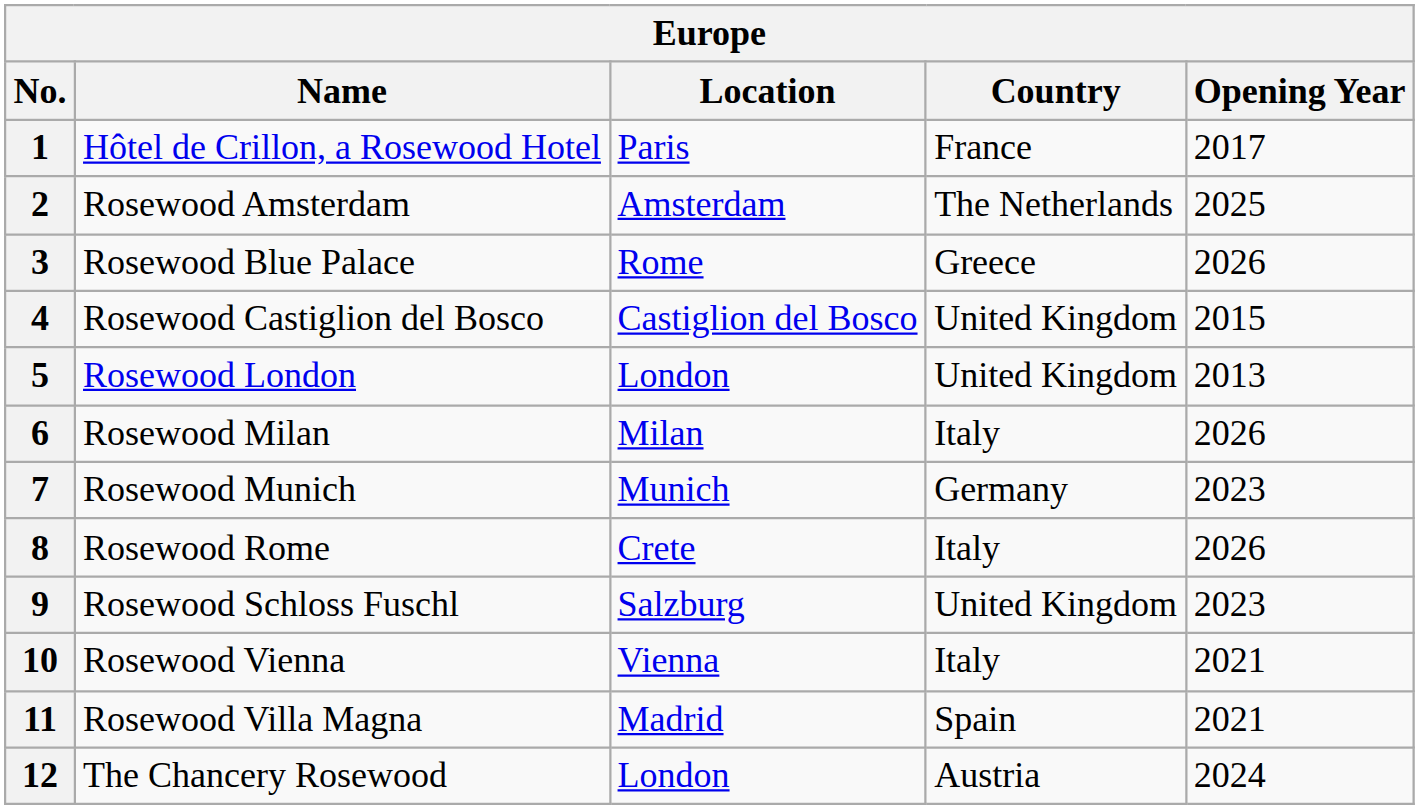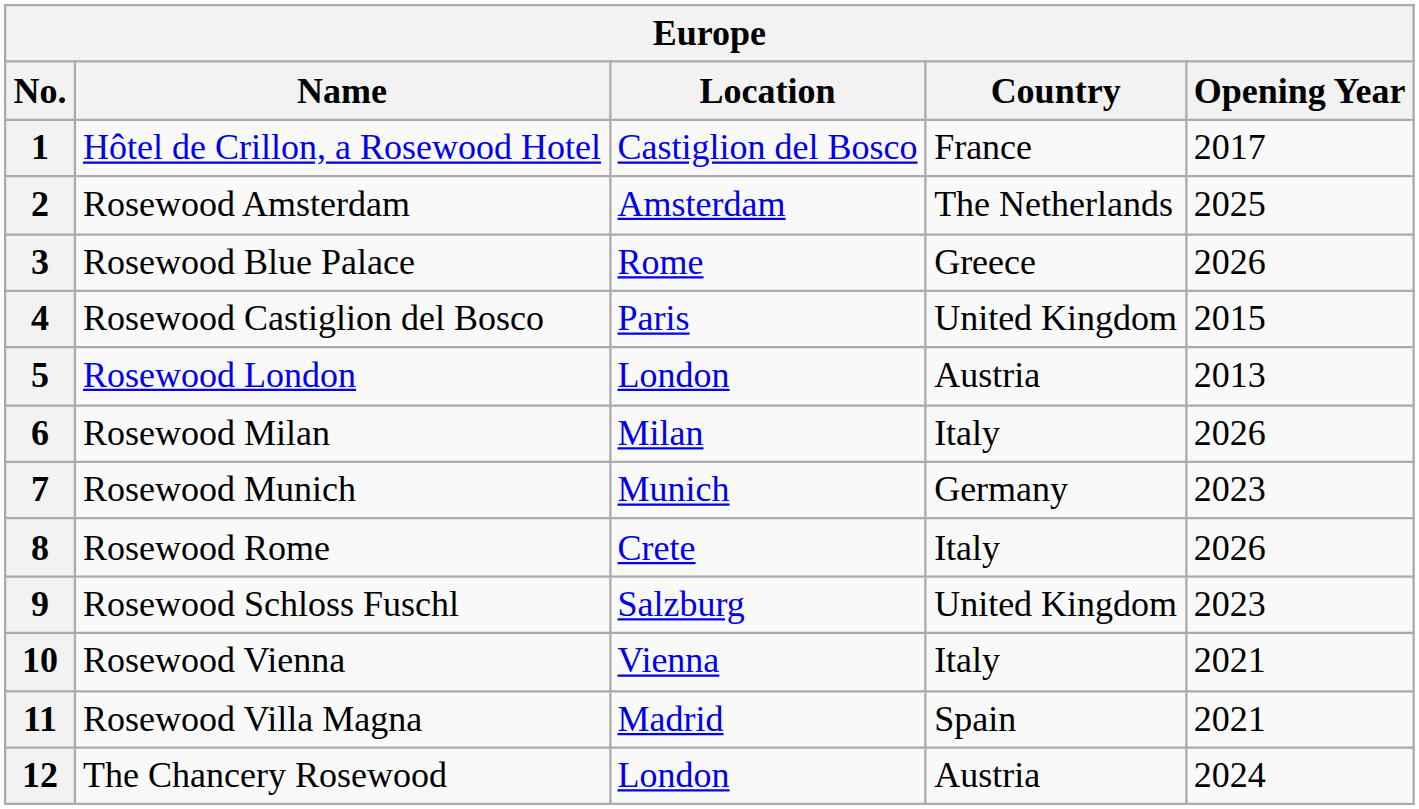1 | Location: Paris -> Castiglion del Bosco
4 | Location: Castiglion del Bosco -> Paris
5 | Country: United Kingdom -> Austria
